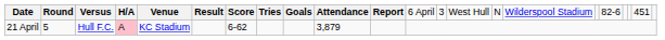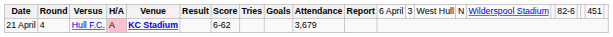21 April | column 2: 5 -> 4
21 April | column 5: normal -> bold
21 April | column 10: 3,879 -> 3,679
